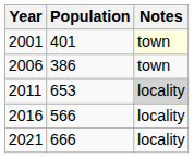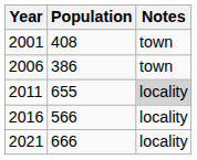2001 | Population: 401 -> 408
2001 | Notes: lightyellow background -> no background
2011 | Population: 653 -> 655
